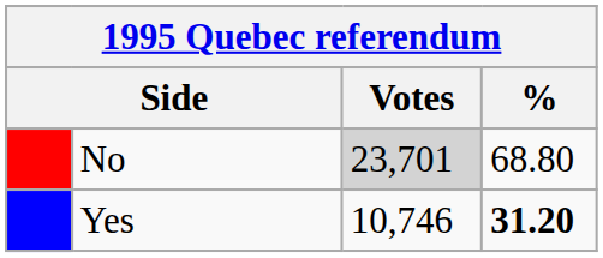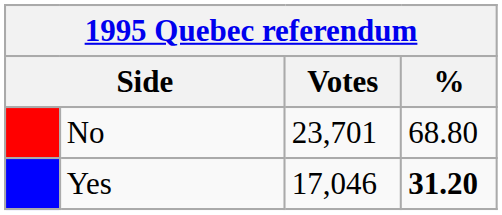No | Votes: lightgrey background -> no background
Yes | Votes: 10,746 -> 17,046
